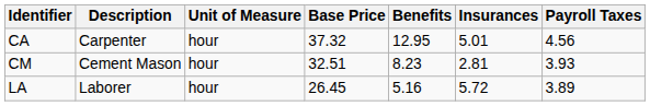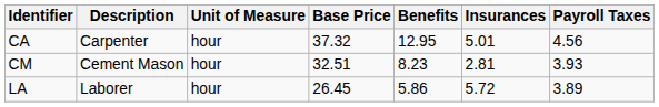LA | Benefits: 5.16 -> 5.86
